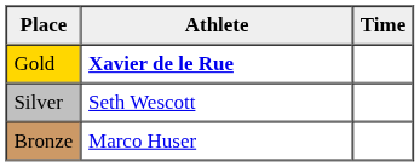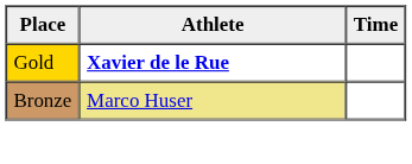- row: Silver | Seth Wescott
Bronze | Athlete: no background -> khaki background
